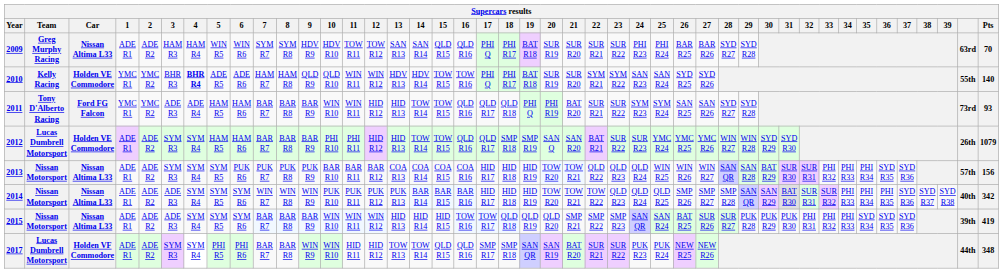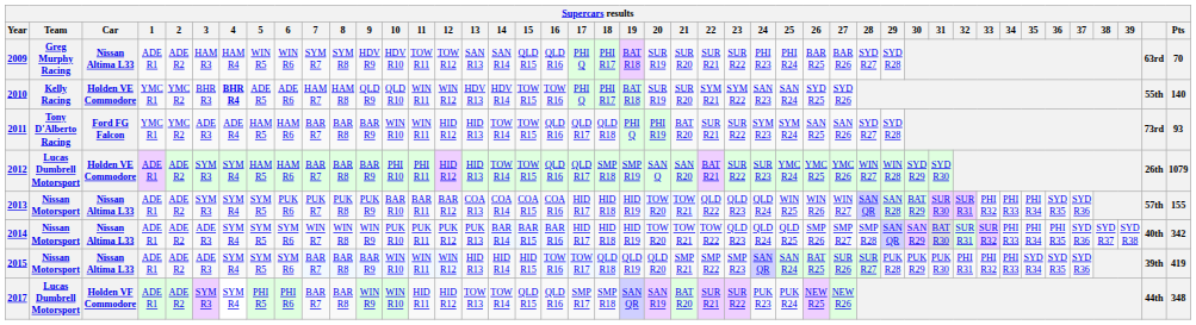2013 | Pts: 156 -> 155
